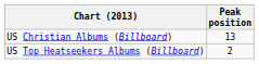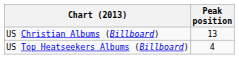US Top Heatseekers Albums (Billboard) | Peak position: 2 -> 4
